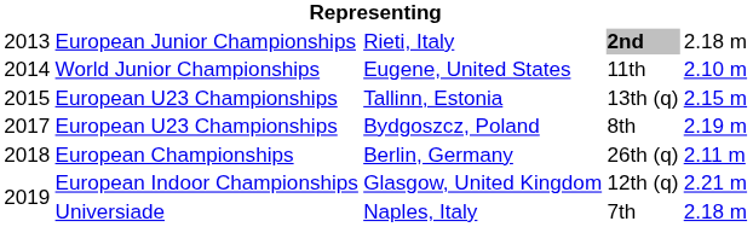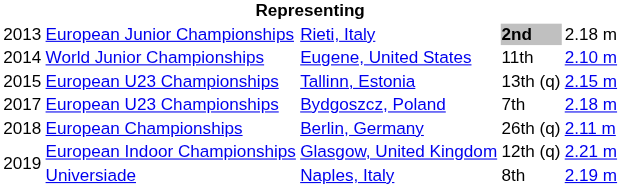Bydgoszcz, Poland | column 4: 8th -> 7th
Bydgoszcz, Poland | column 5: 2.19 m -> 2.18 m
Naples, Italy | column 4: 7th -> 8th
Naples, Italy | column 5: 2.18 m -> 2.19 m
